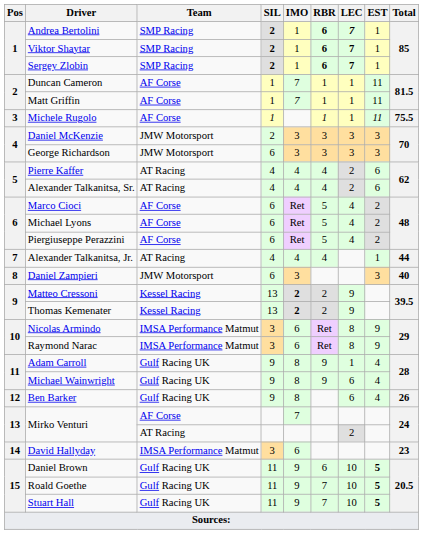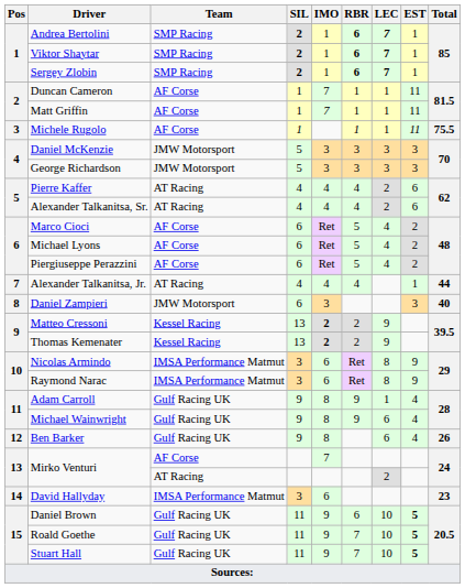Daniel McKenzie | SIL: 2 -> 5
George Richardson | SIL: 6 -> 5
